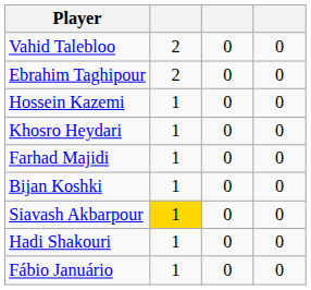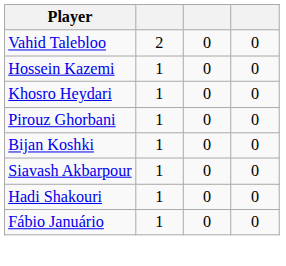- row: Ebrahim Taghipour | 2 | 0 | 0
- row: Farhad Majidi | 1 | 0 | 0
+ row: Pirouz Ghorbani | 1 | 0 | 0
Siavash Akbarpour | column 2: gold background -> no background
